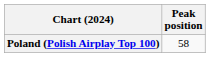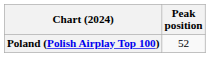Poland (Polish Airplay Top 100) | Peak position: 58 -> 52
